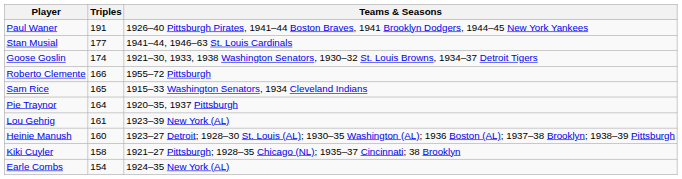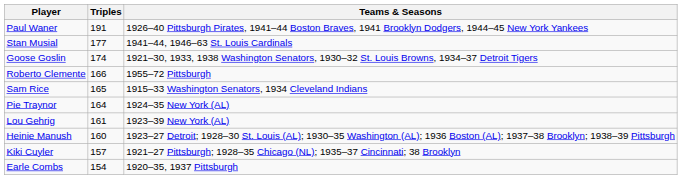Pie Traynor | Teams & Seasons: 1920–35, 1937 Pittsburgh -> 1924–35 New York (AL)
Kiki Cuyler | Triples: 158 -> 157
Earle Combs | Teams & Seasons: 1924–35 New York (AL) -> 1920–35, 1937 Pittsburgh
